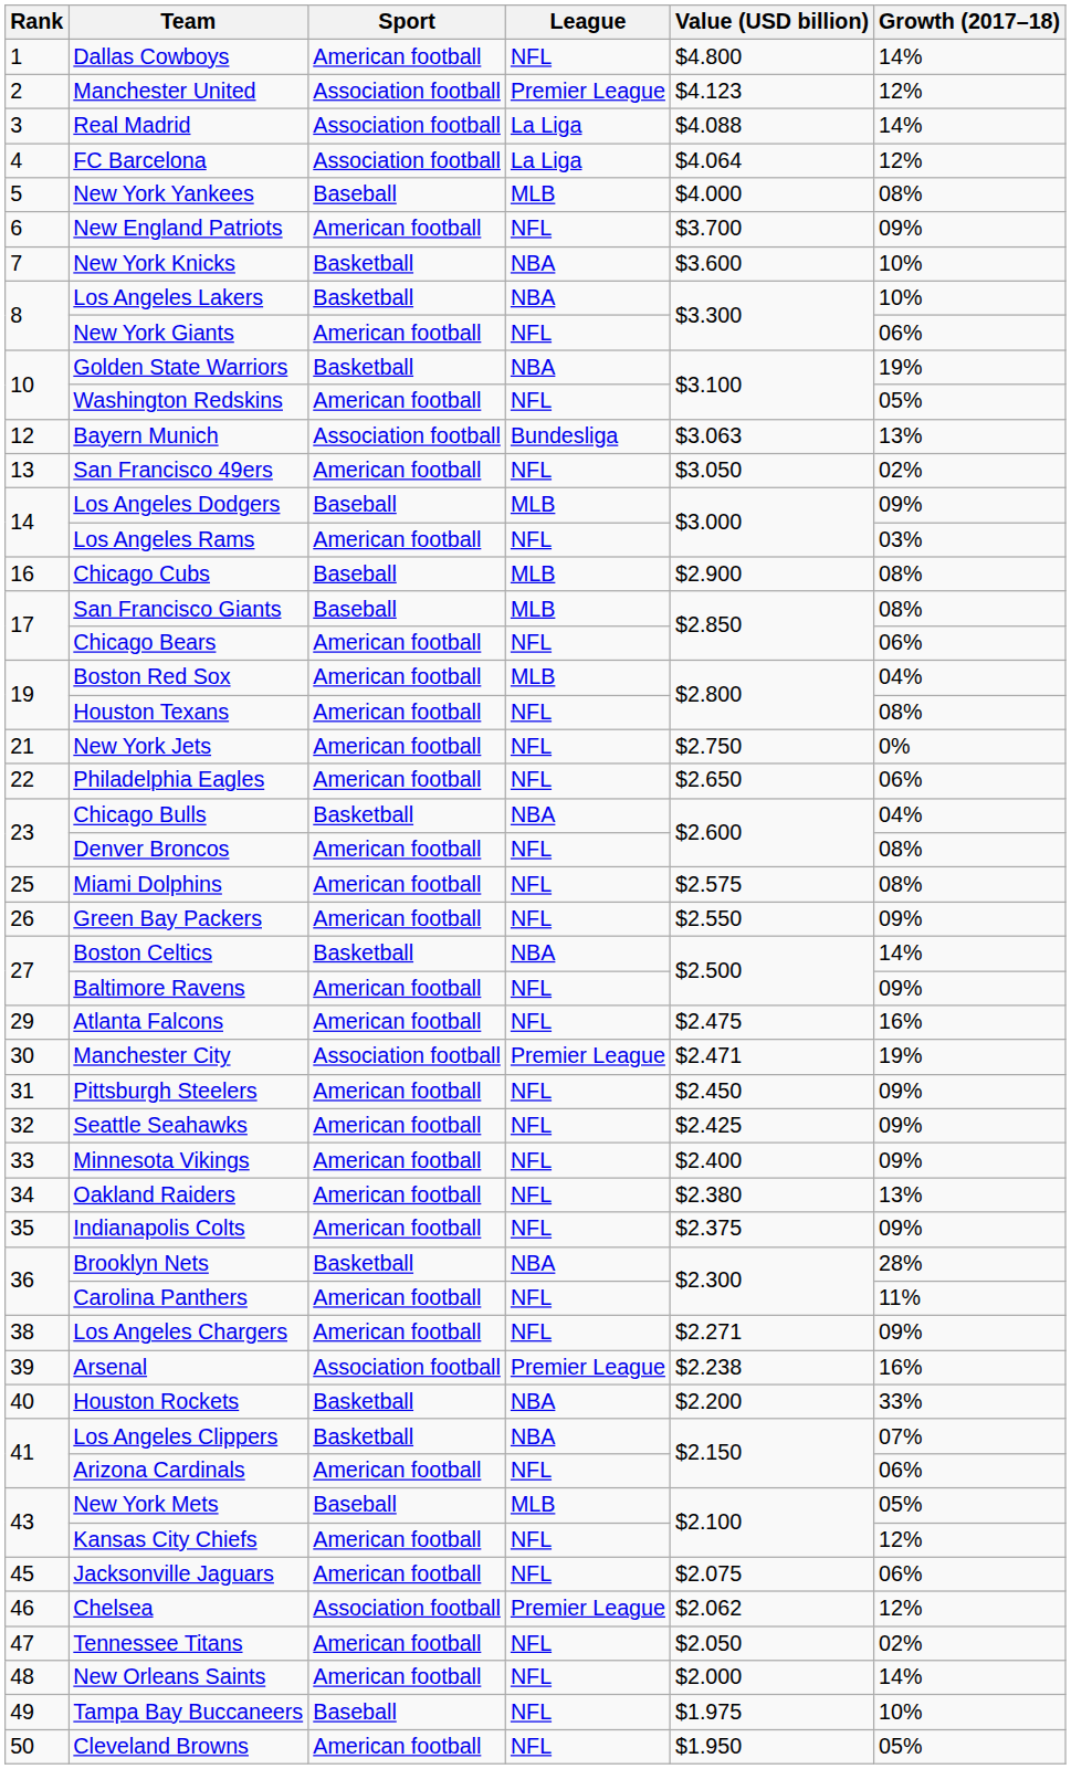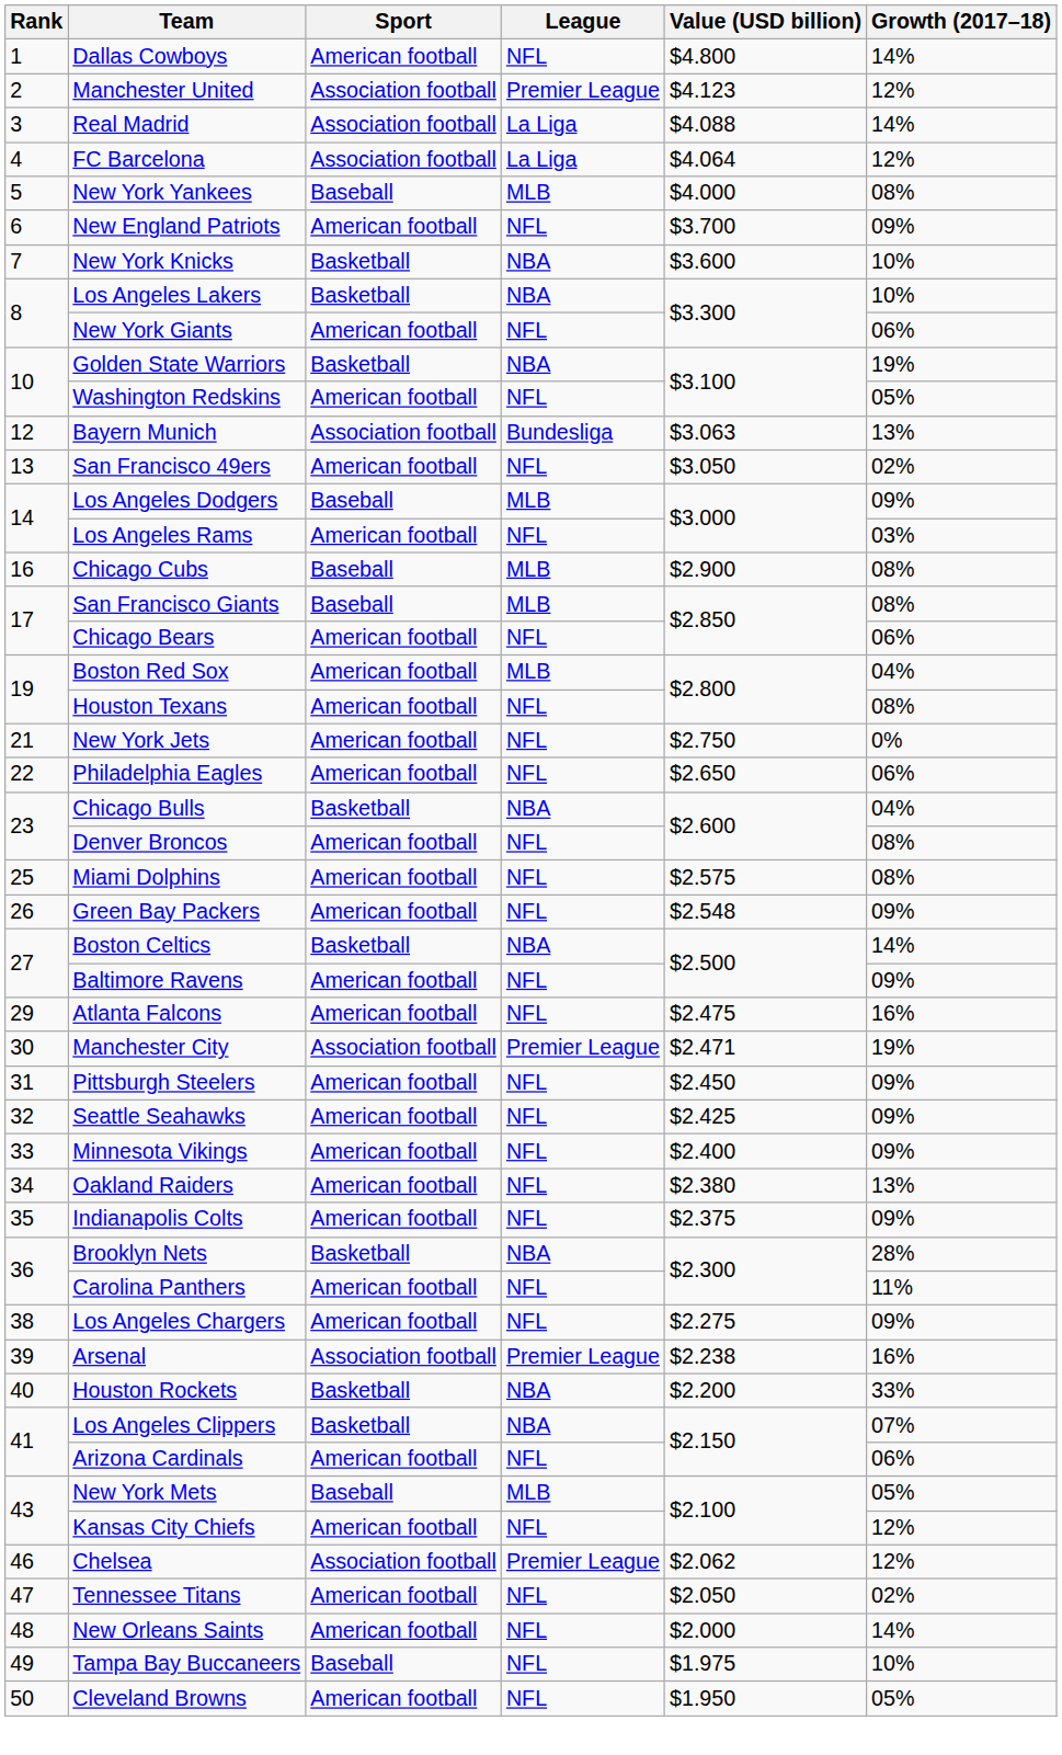Green Bay Packers | Value (USD billion): $2.550 -> $2.548
Los Angeles Chargers | Value (USD billion): $2.271 -> $2.275
- row: 45 | Jacksonville Jaguars | American football | NFL | $2.075 | 06%
